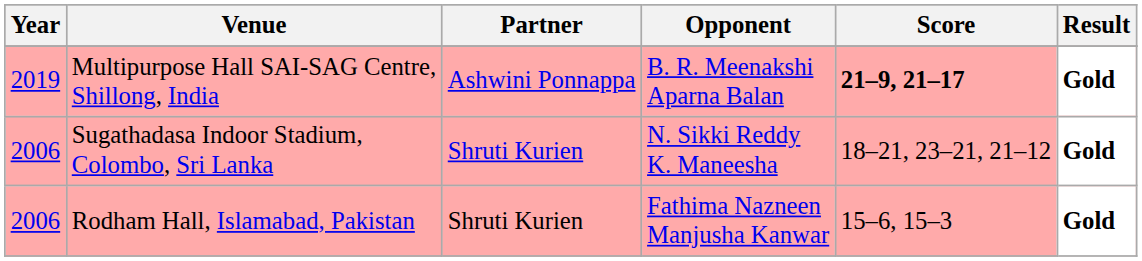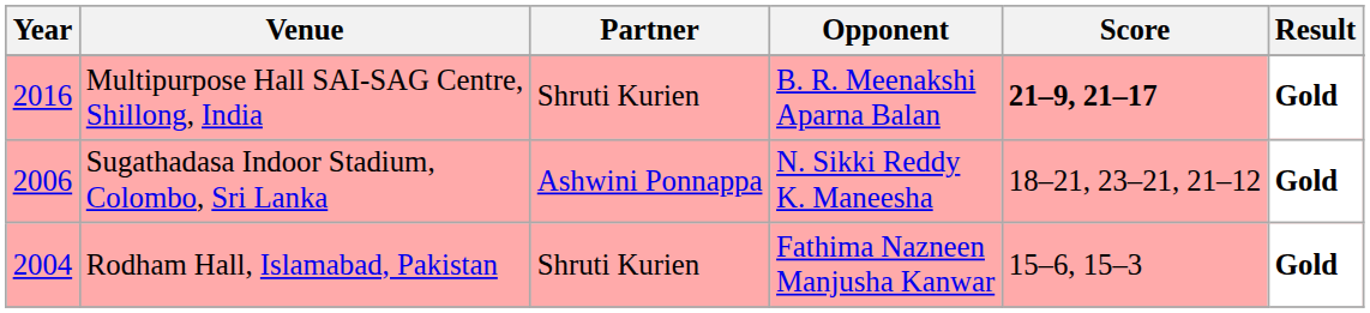Multipurpose Hall SAI-SAG Centre, Shillong, India | Year: 2019 -> 2016
Multipurpose Hall SAI-SAG Centre, Shillong, India | Partner: Ashwini Ponnappa -> Shruti Kurien
Sugathadasa Indoor Stadium, Colombo, Sri Lanka | Partner: Shruti Kurien -> Ashwini Ponnappa
Rodham Hall, Islamabad, Pakistan | Year: 2006 -> 2004
